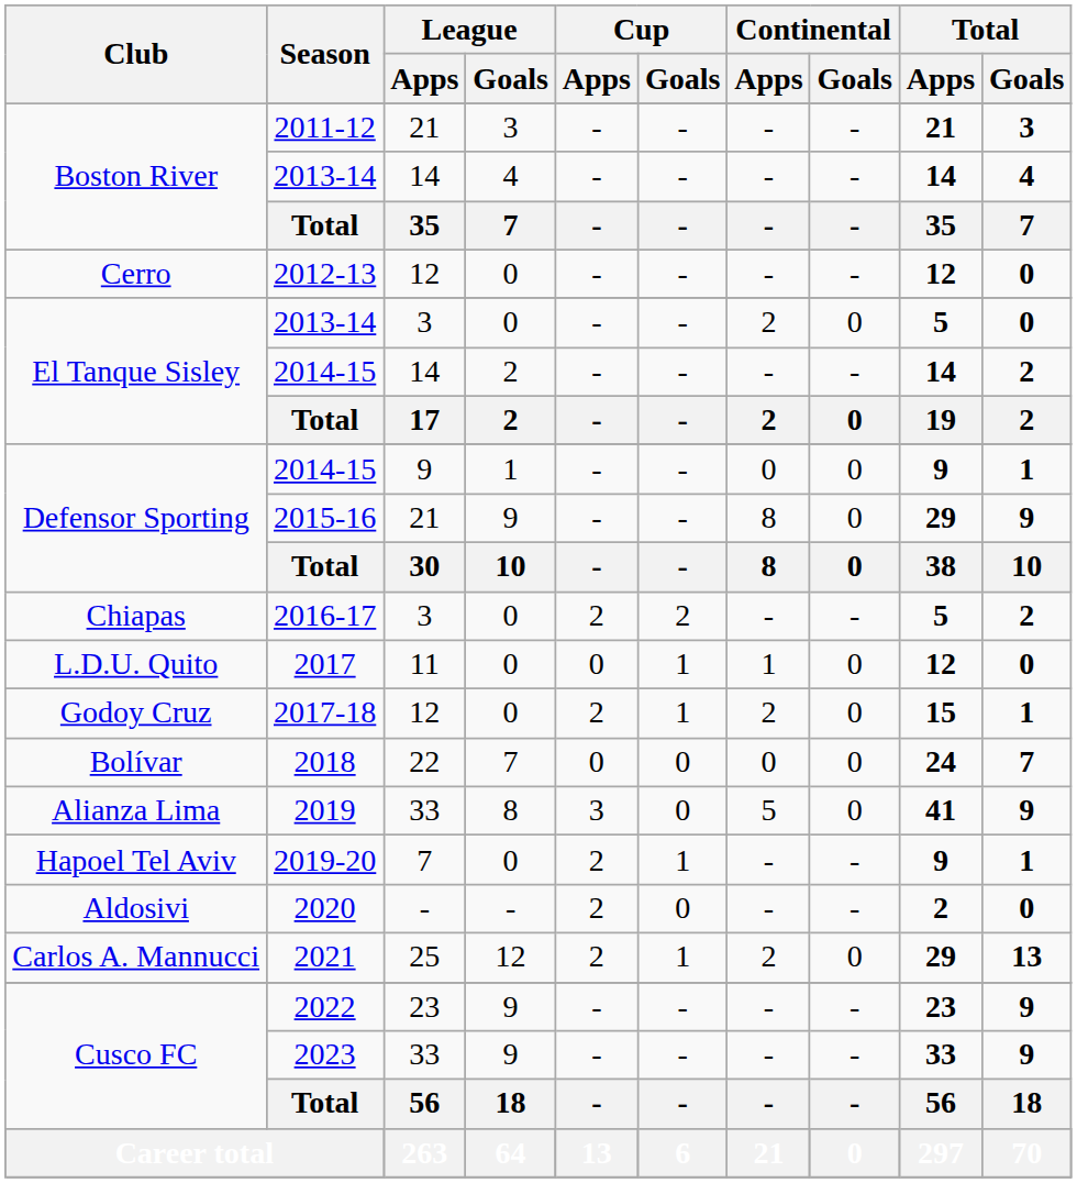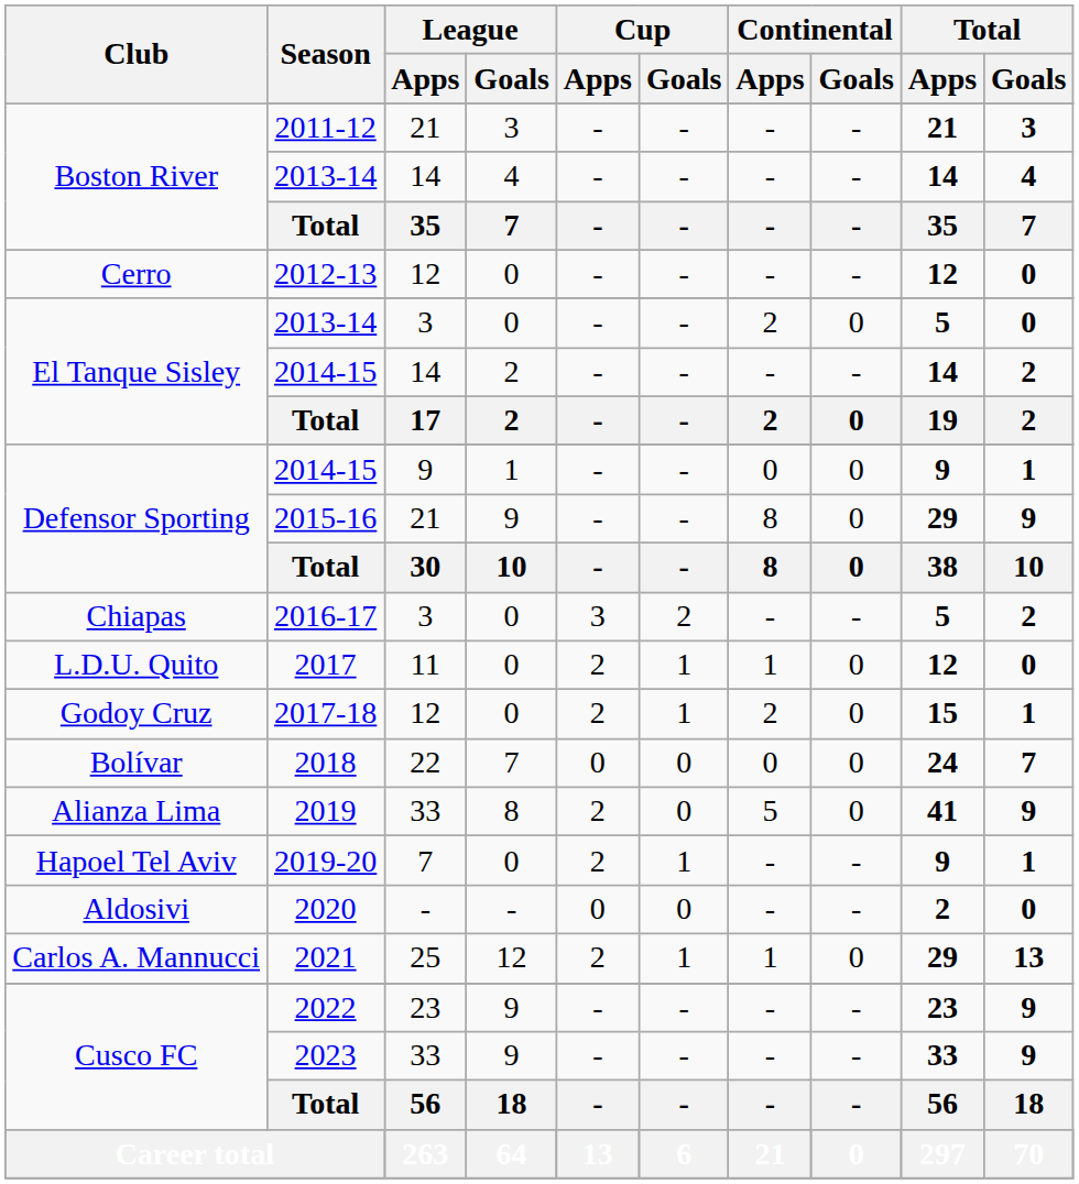2016-17 | Cup / Apps: 2 -> 3
2017 | Cup / Apps: 0 -> 2
2019 | Cup / Apps: 3 -> 2
2020 | Cup / Apps: 2 -> 0
2021 | Continental / Apps: 2 -> 1
